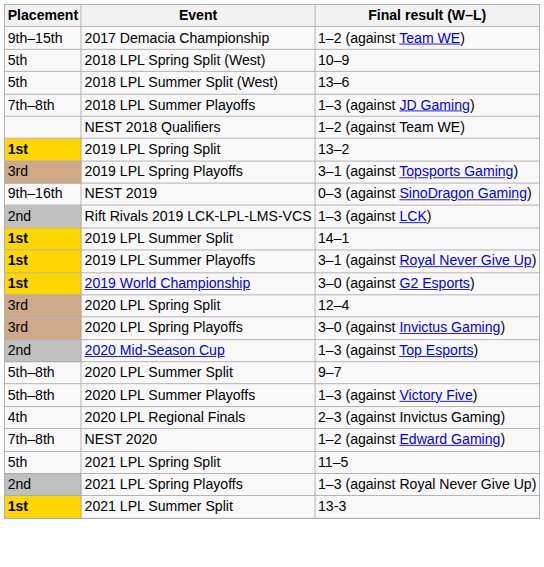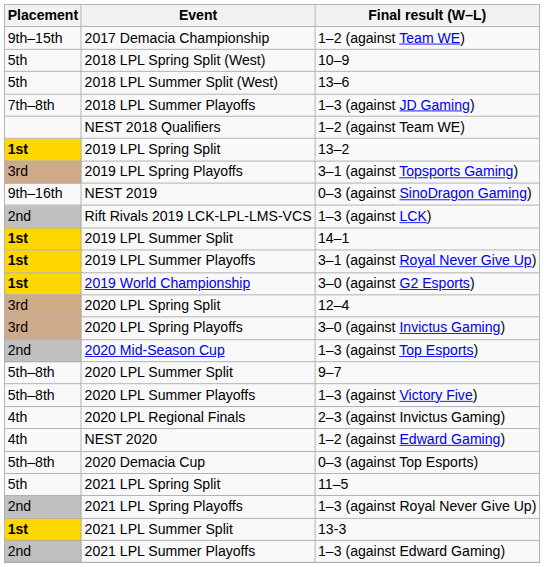NEST 2020 | Placement: 7th–8th -> 4th
+ row: 5th–8th | 2020 Demacia Cup | 0–3 (against Top Esports)
+ row: 2nd | 2021 LPL Summer Playoffs | 1–3 (against Edward Gaming)
